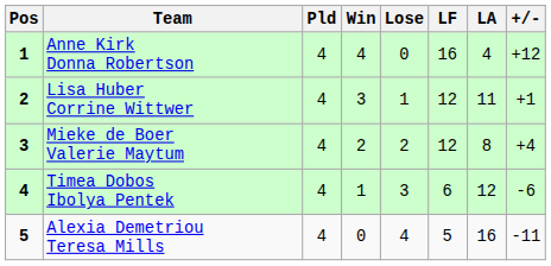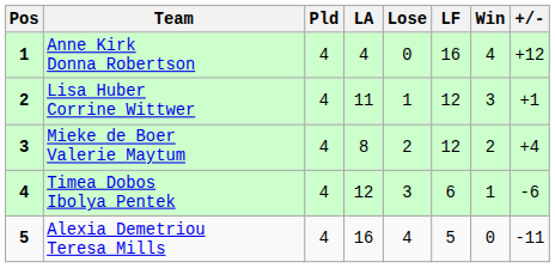columns swapped: Win <-> LA
